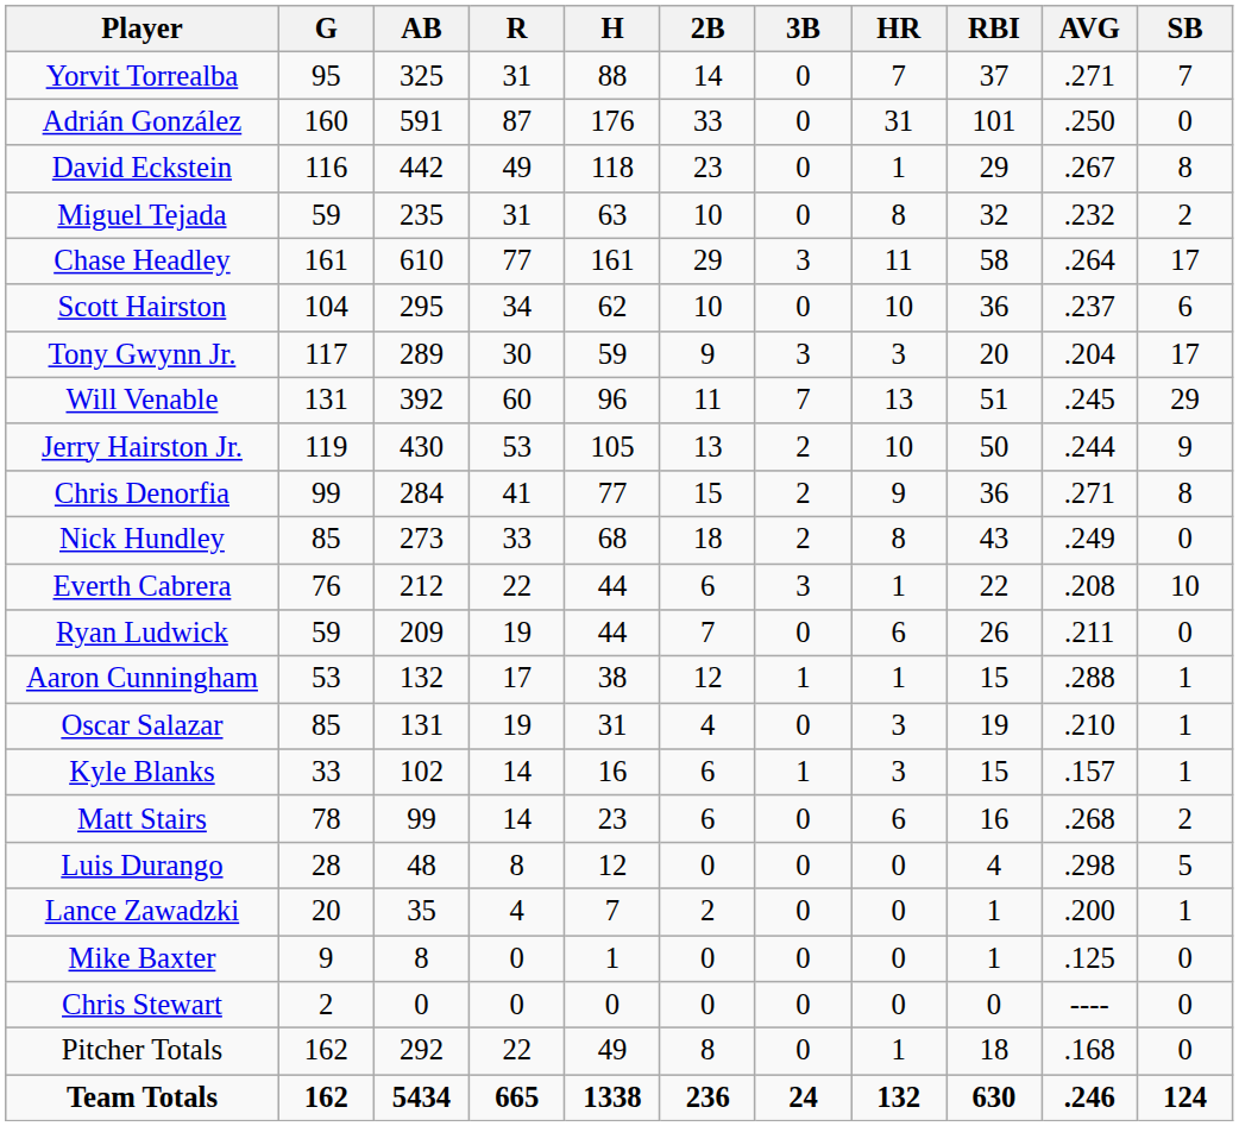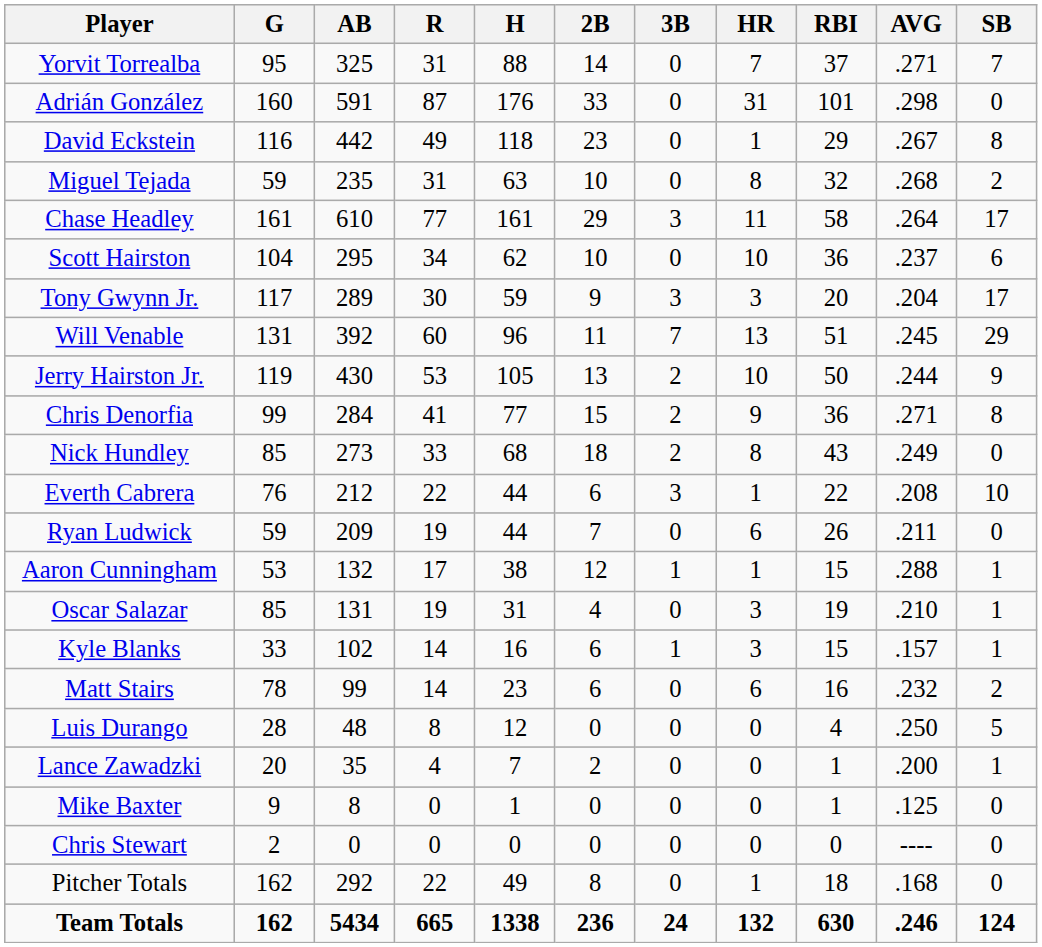Adrián González | AVG: .250 -> .298
Miguel Tejada | AVG: .232 -> .268
Matt Stairs | AVG: .268 -> .232
Luis Durango | AVG: .298 -> .250
